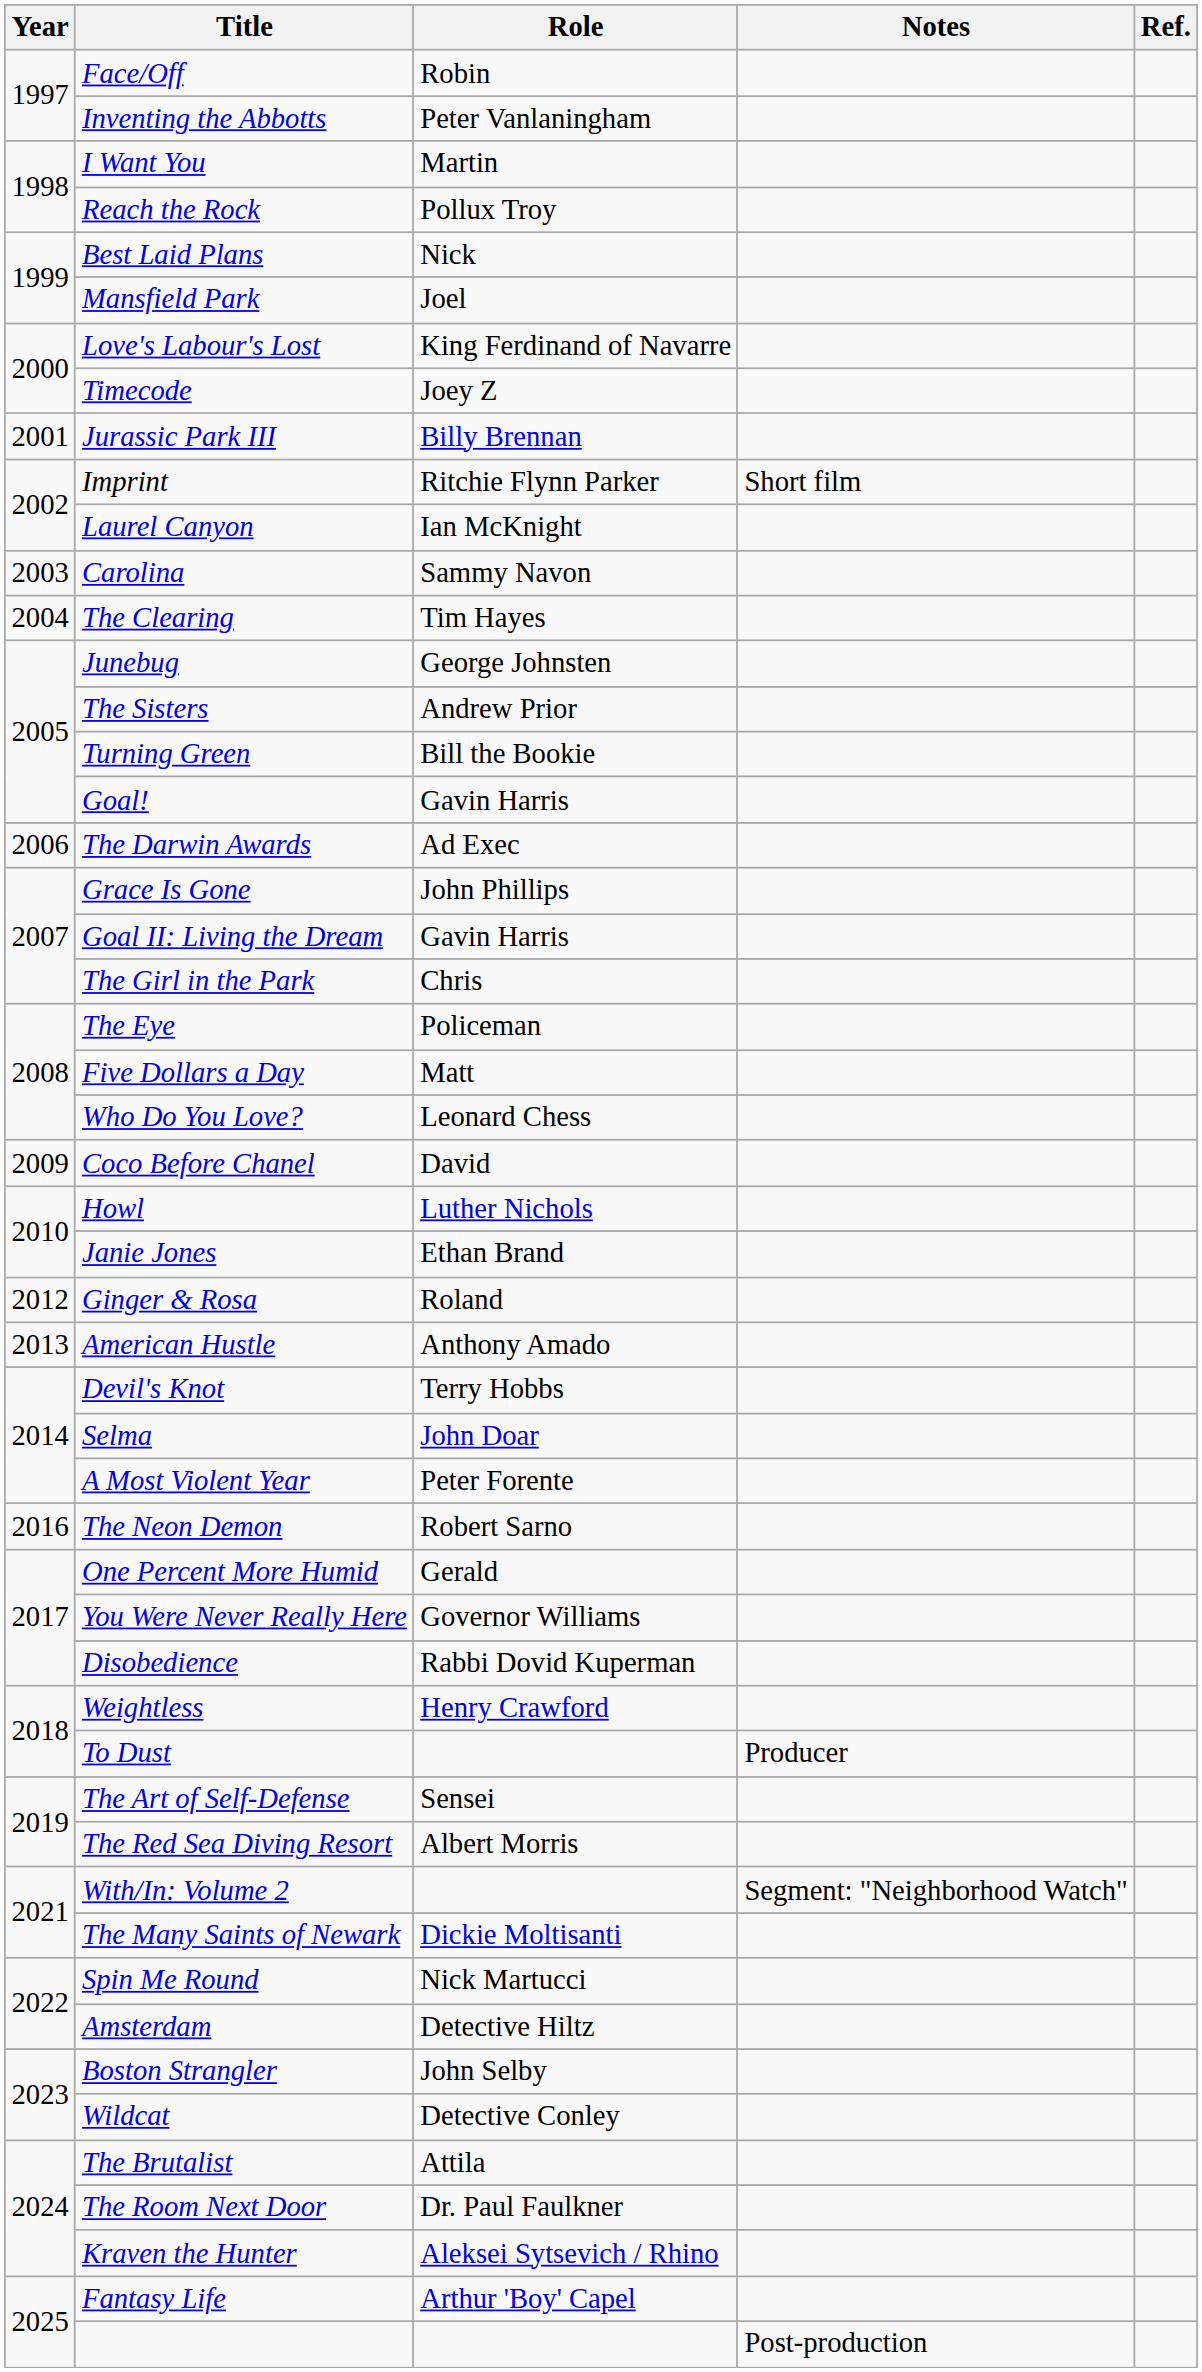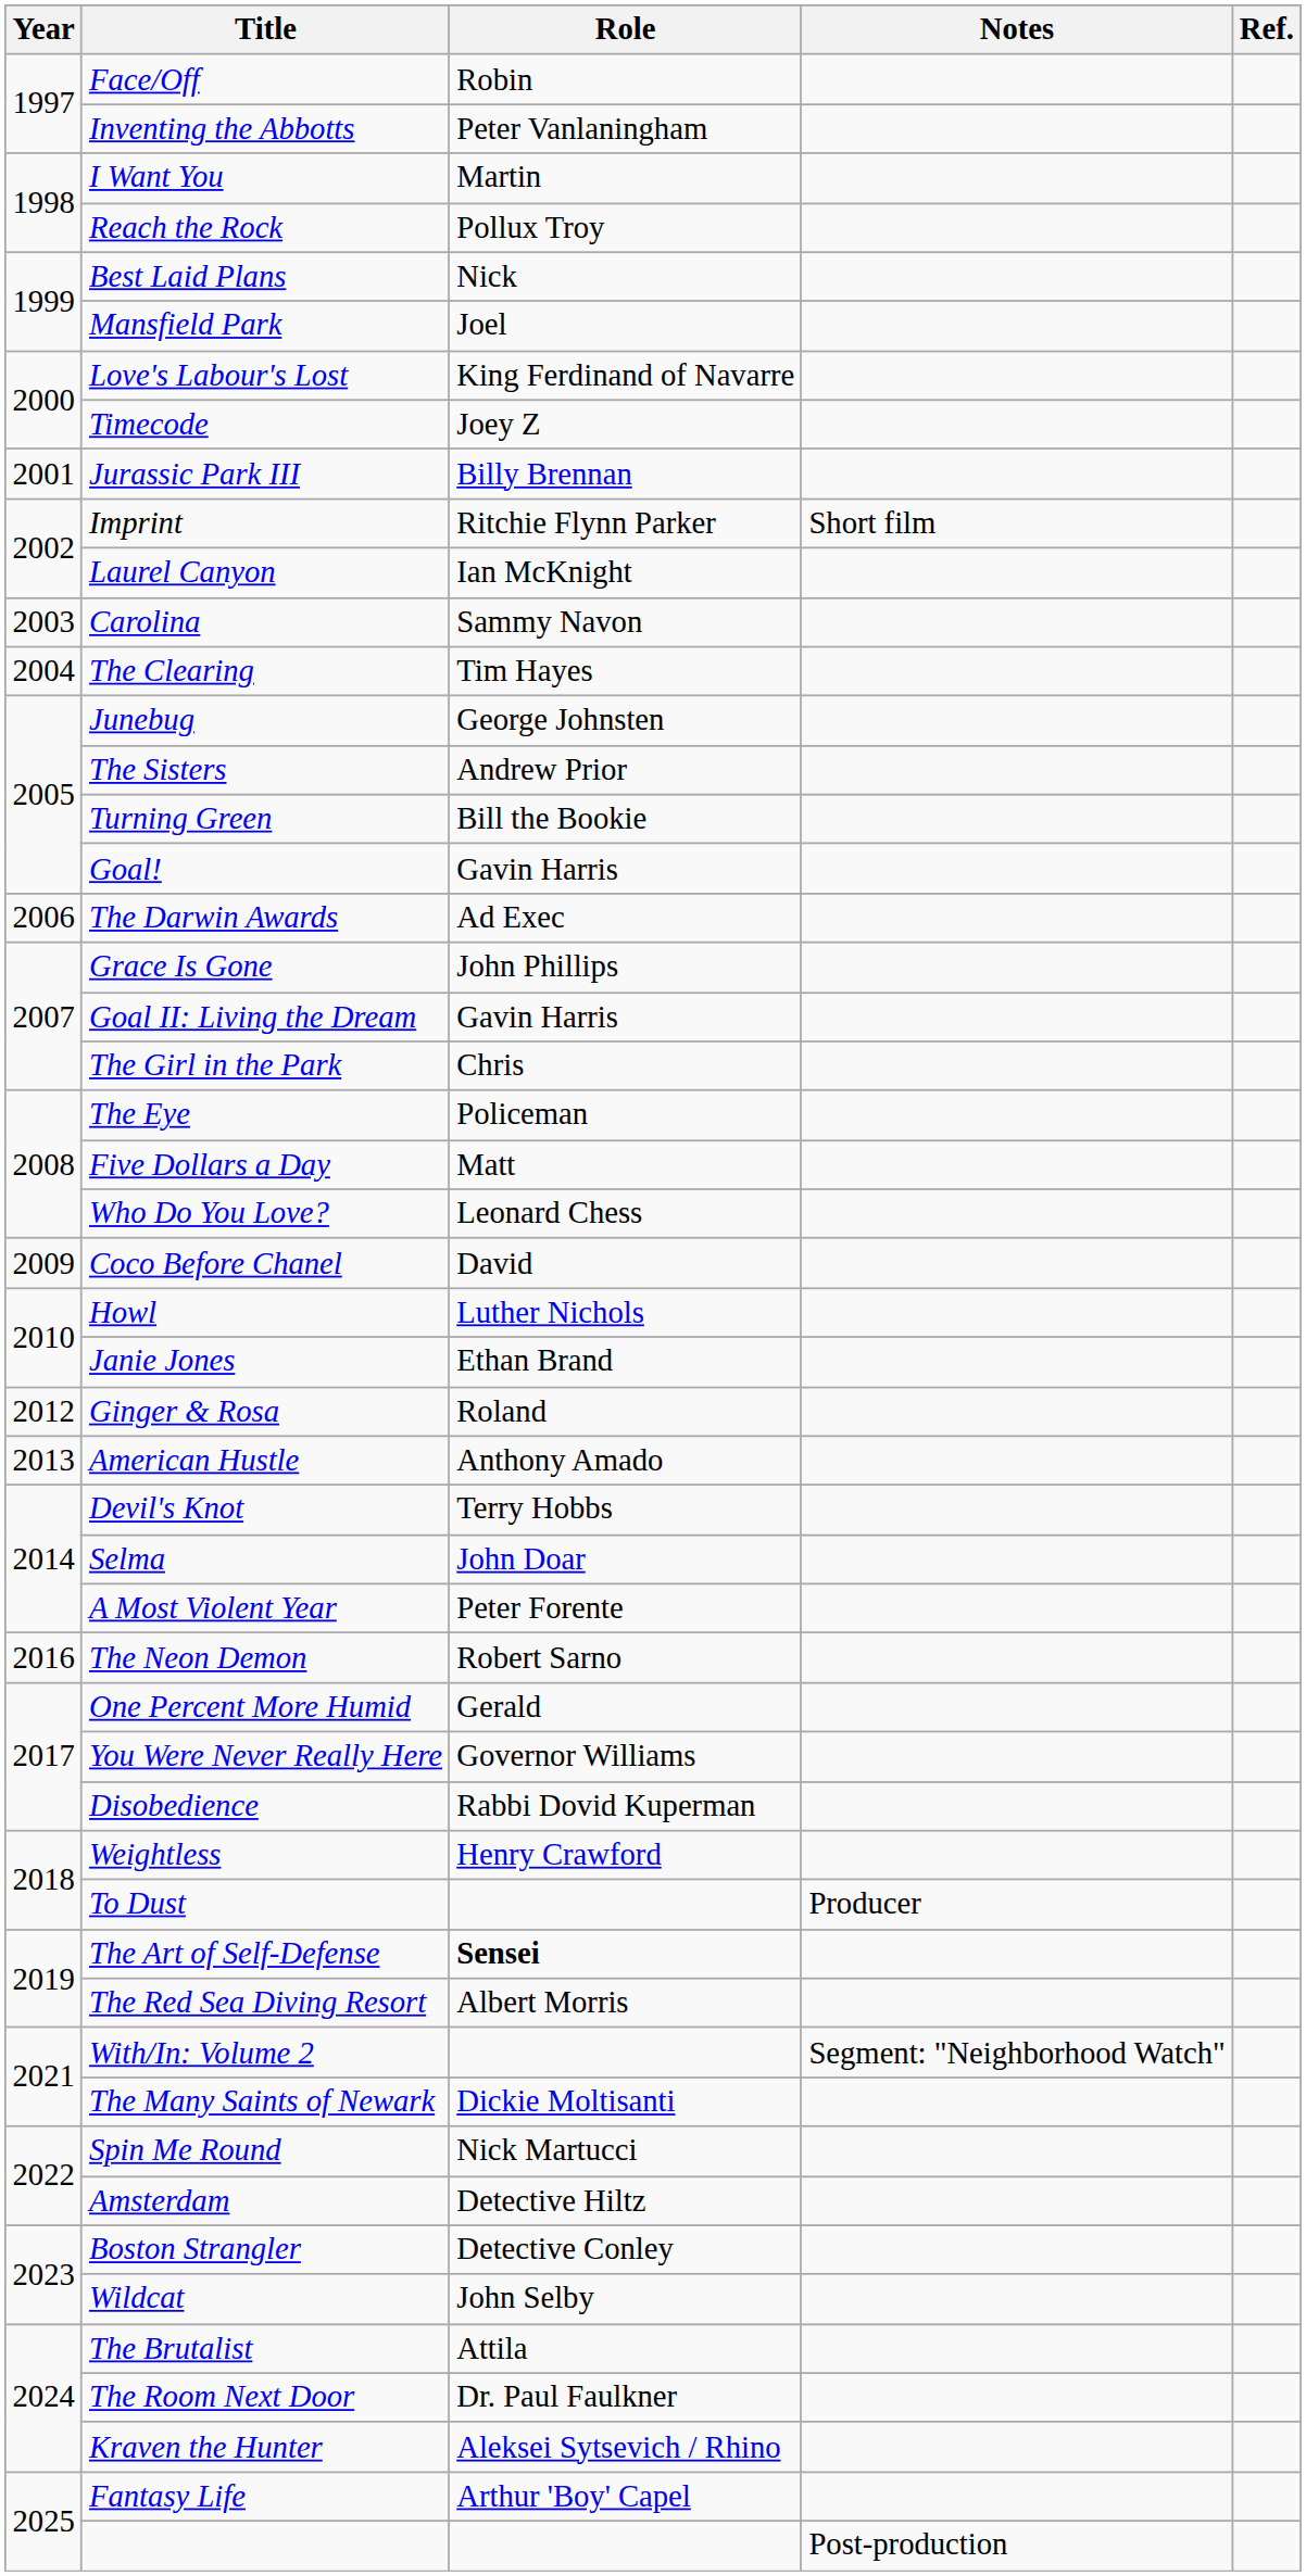The Art of Self-Defense | Role: normal -> bold
Boston Strangler | Role: John Selby -> Detective Conley
Wildcat | Role: Detective Conley -> John Selby
